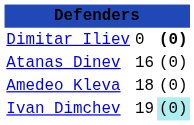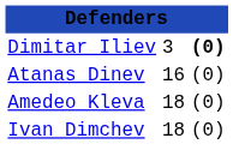Dimitar Iliev | column 2: 0 -> 3
Ivan Dimchev | column 2: 19 -> 18
Ivan Dimchev | column 3: paleturquoise background -> no background
